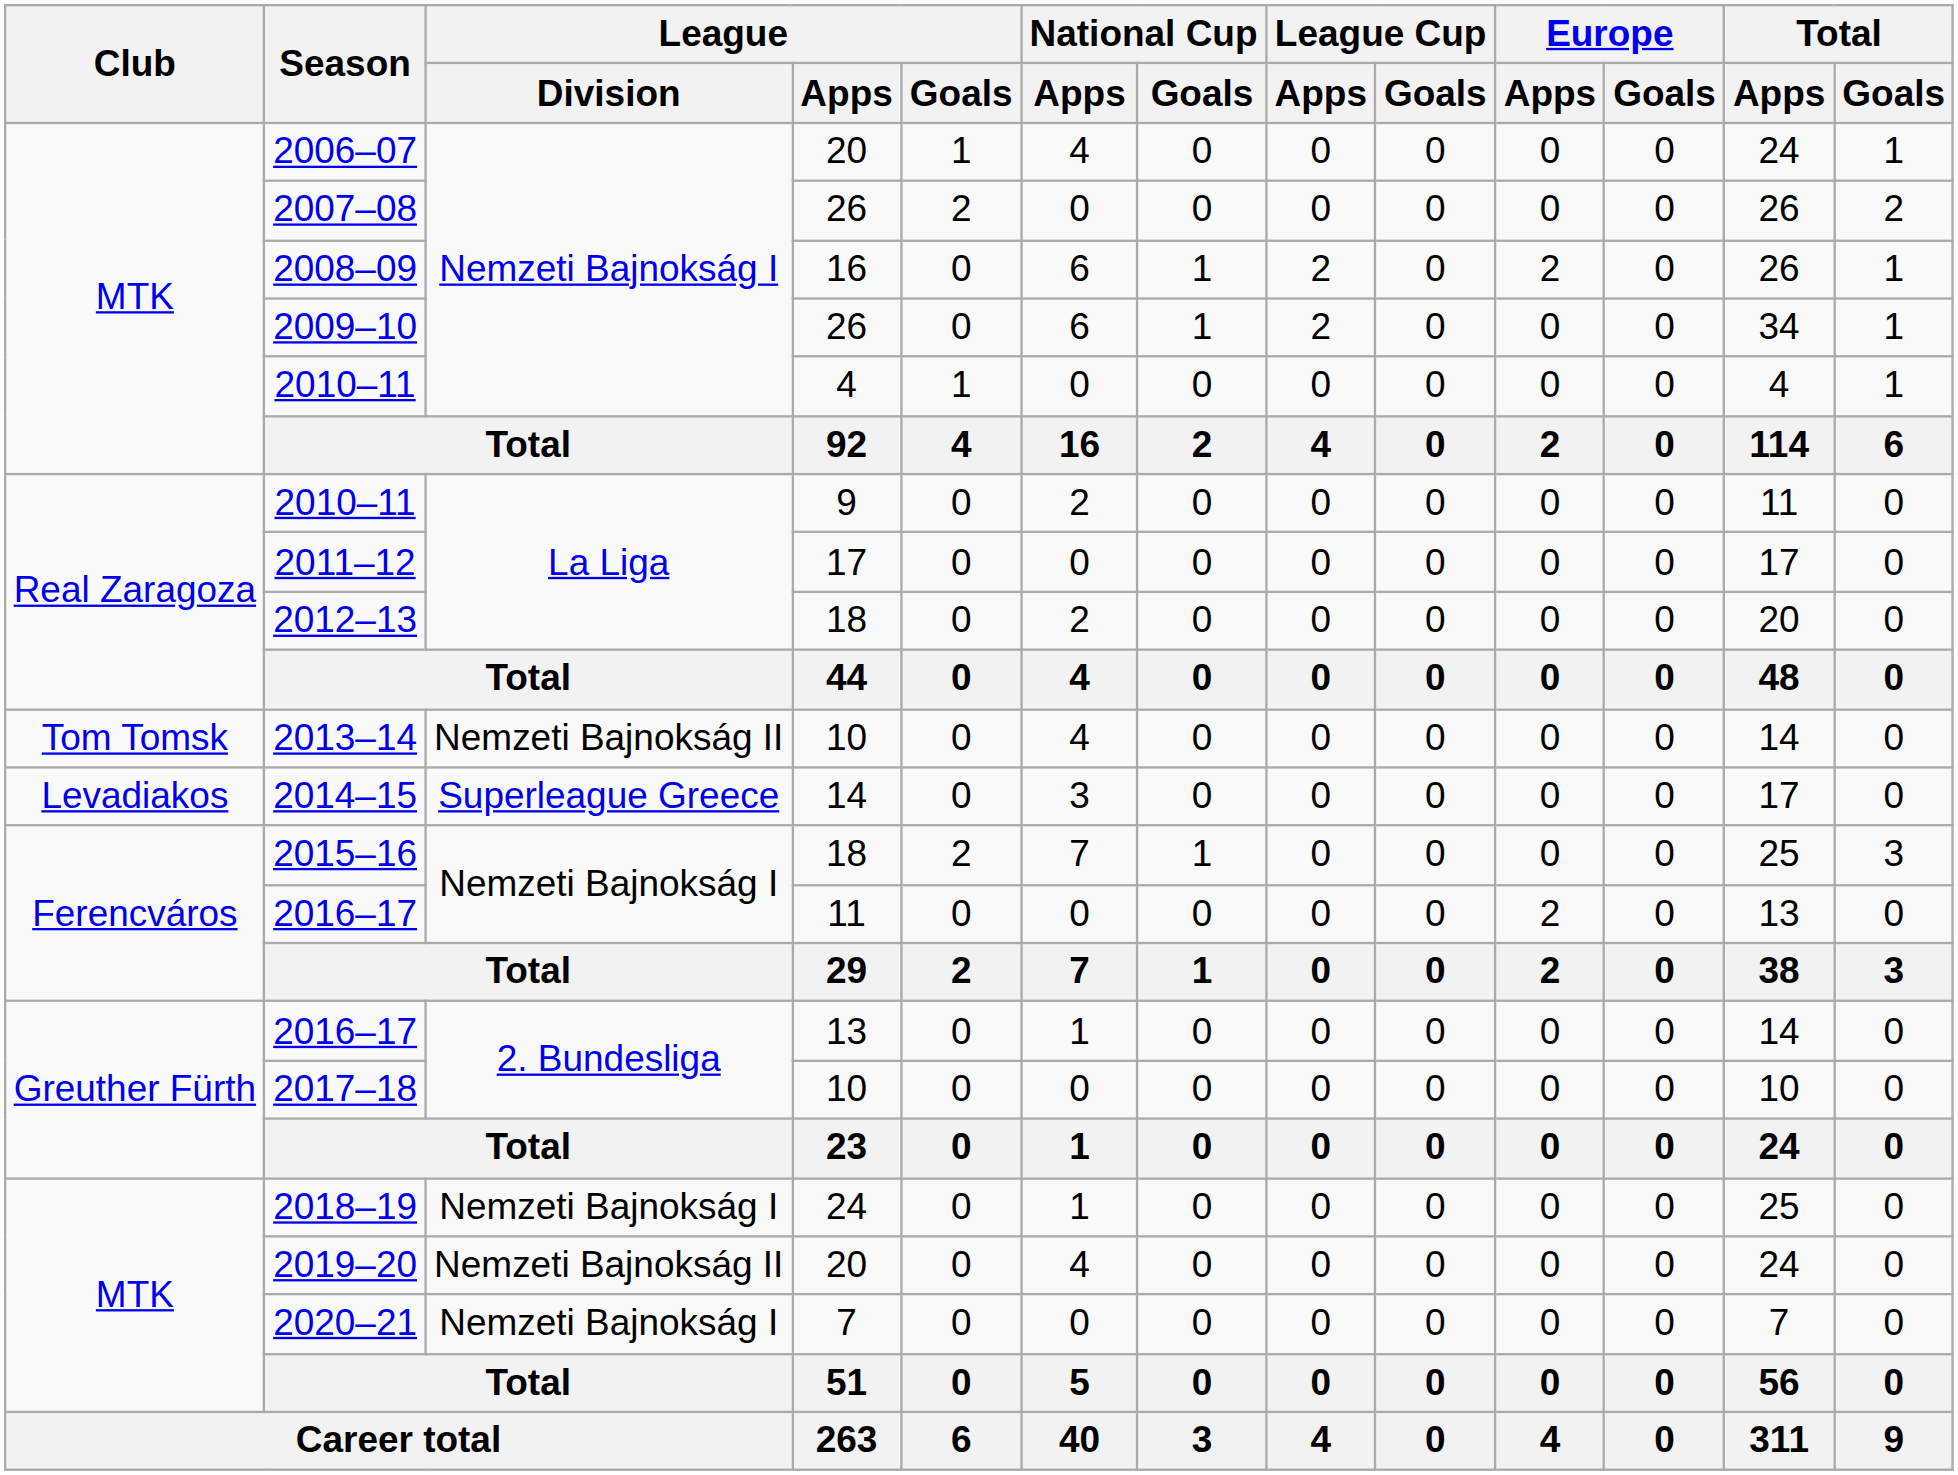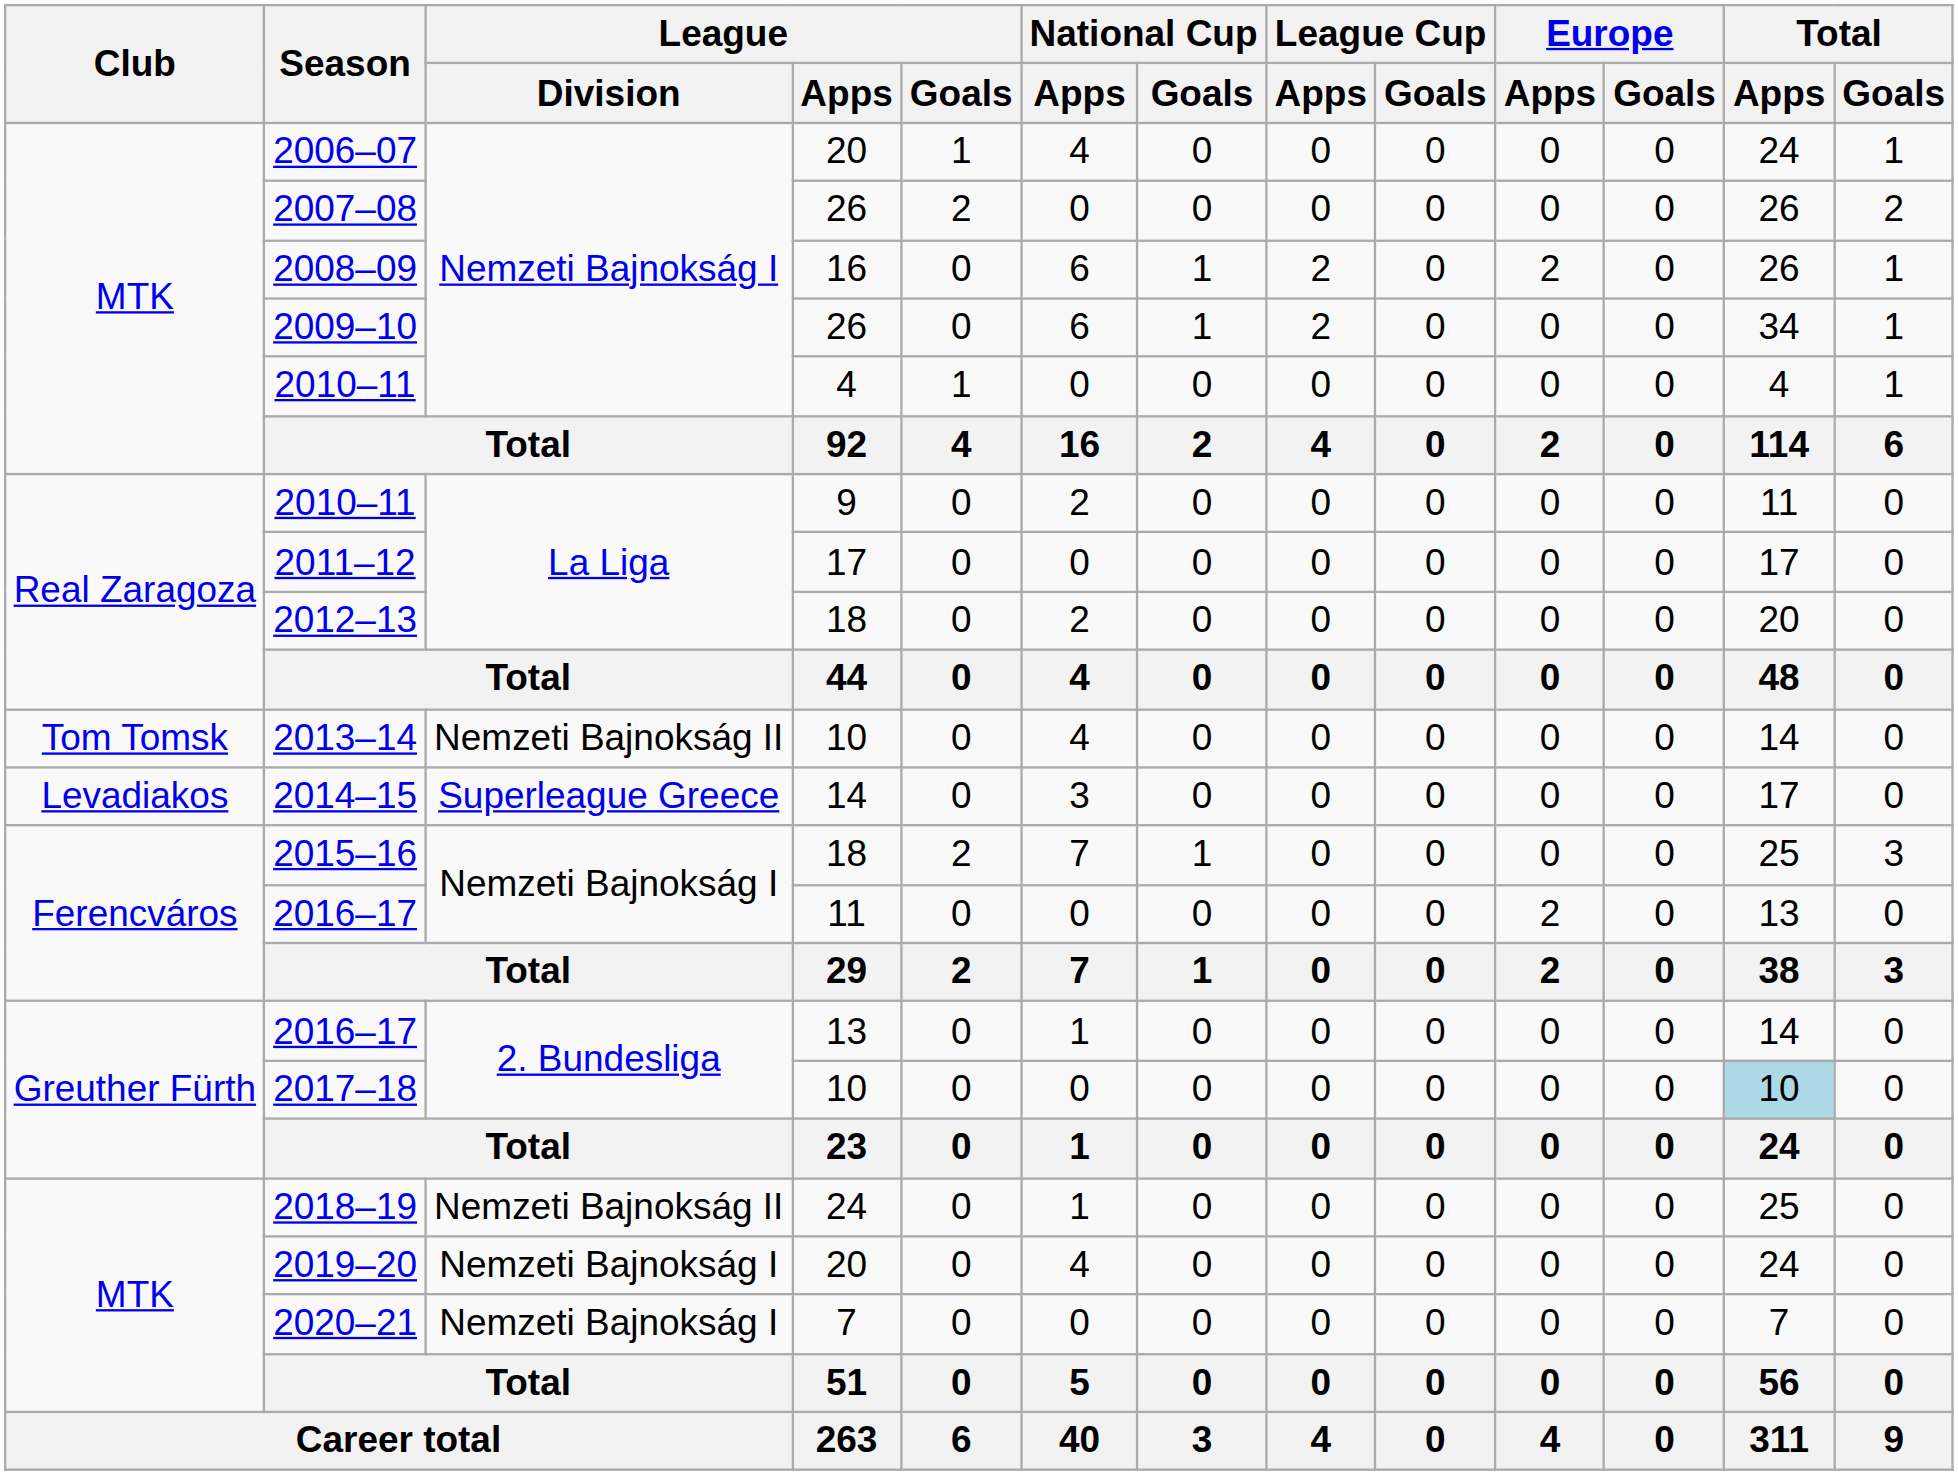2017–18 | Total / Apps: no background -> lightblue background
2018–19 | League / Division: Nemzeti Bajnokság I -> Nemzeti Bajnokság II
2019–20 | League / Division: Nemzeti Bajnokság II -> Nemzeti Bajnokság I
